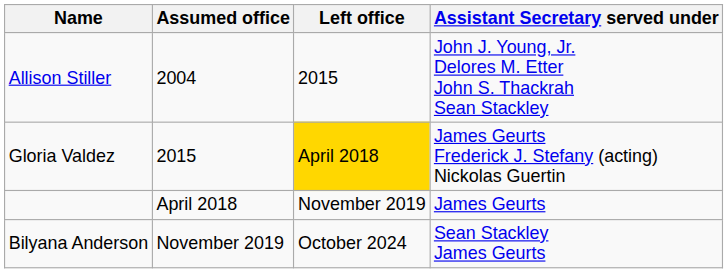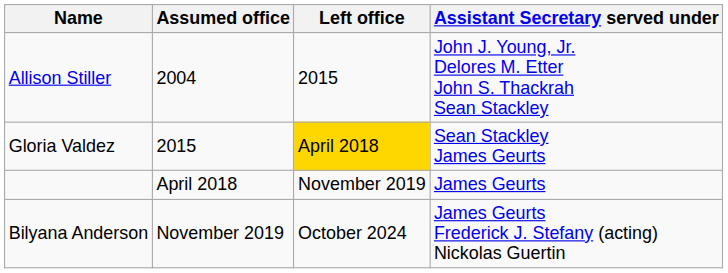Gloria Valdez | Assistant Secretary served under: James Geurts Frederick J. Stefany (acting) Nickolas Guertin -> Sean Stackley James Geurts
Bilyana Anderson | Assistant Secretary served under: Sean Stackley James Geurts -> James Geurts Frederick J. Stefany (acting) Nickolas Guertin
